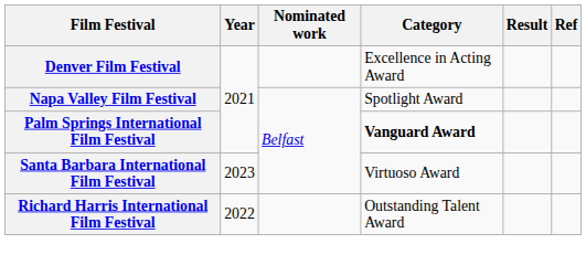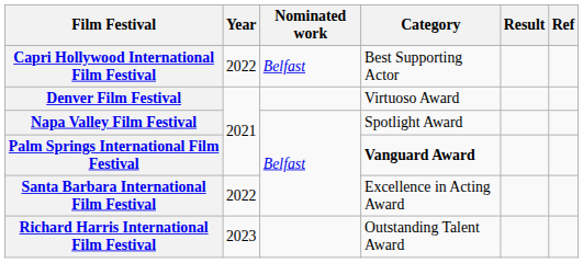+ row: Capri Hollywood International Film Festival | 2022 | Belfast | Best Supporting Actor
Denver Film Festival | Category: Excellence in Acting Award -> Virtuoso Award
Santa Barbara International Film Festival | Year: 2023 -> 2022
Santa Barbara International Film Festival | Category: Virtuoso Award -> Excellence in Acting Award
Richard Harris International Film Festival | Year: 2022 -> 2023
